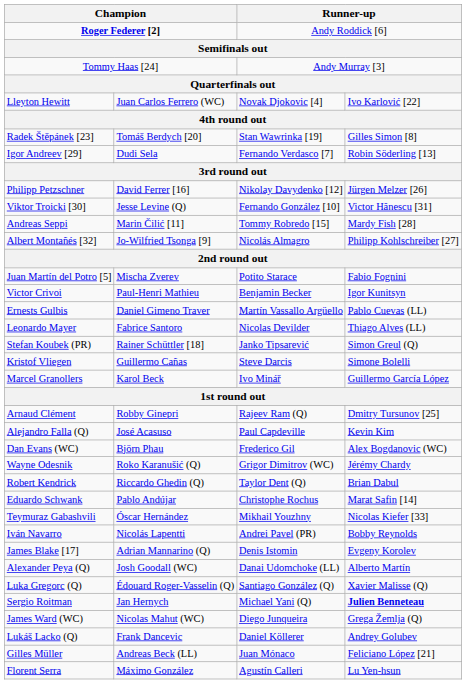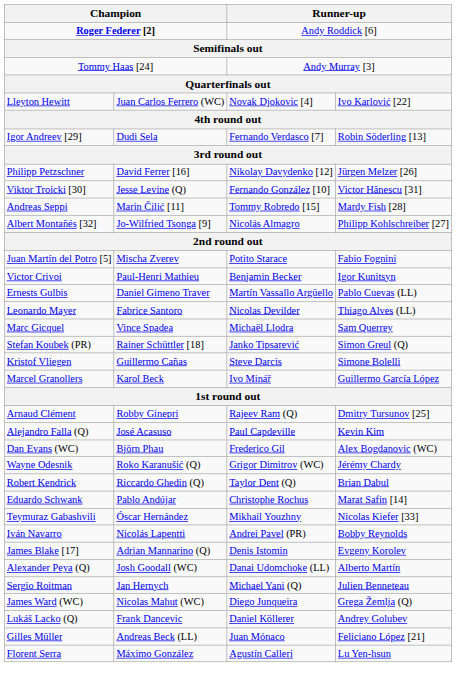- row: Radek Štěpánek [23] | Tomáš Berdych [20] | Stan Wawrinka [19] | Gilles Simon [8]
+ row: Marc Gicquel | Vince Spadea | Michaël Llodra | Sam Querrey
- row: Luka Gregorc (Q) | Édouard Roger-Vasselin (Q) | Santiago González (Q) | Xavier Malisse (Q)
Sergio Roitman | column 4: bold -> normal
